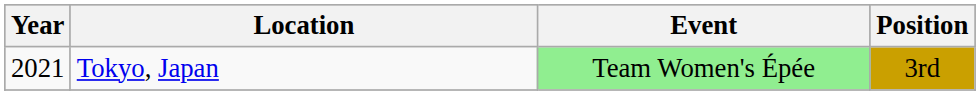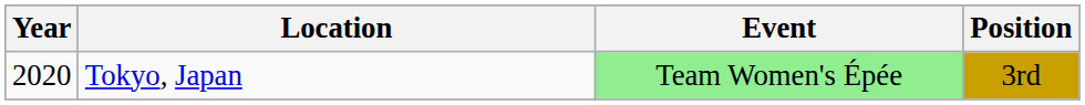Tokyo, Japan | Year: 2021 -> 2020
